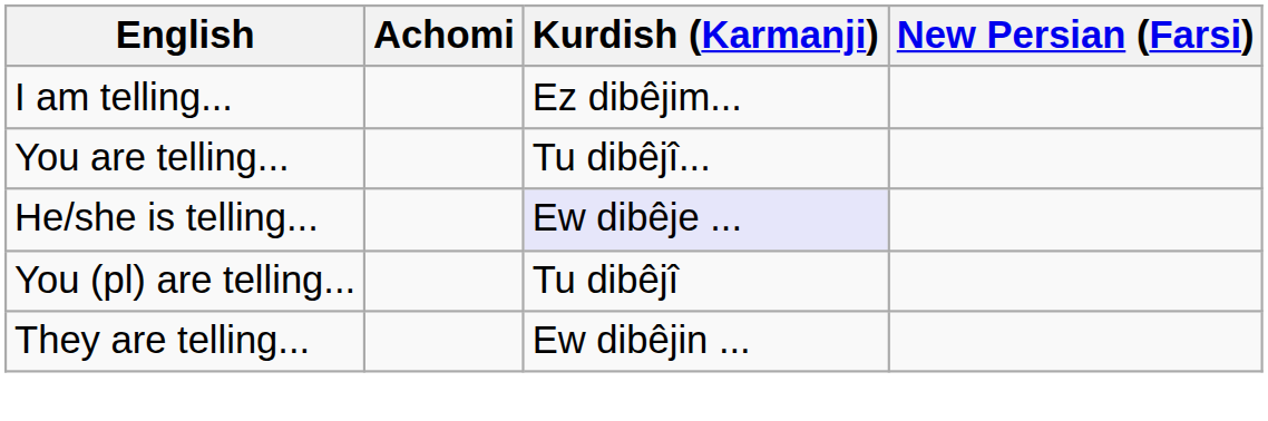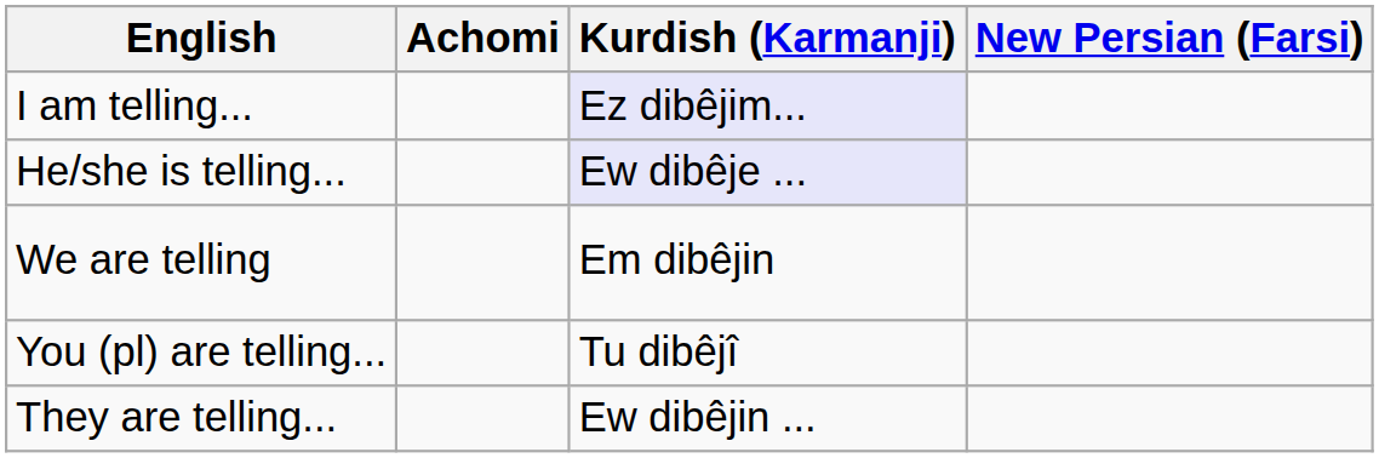I am telling... | Kurdish (Karmanji): no background -> lavender background
- row: You are telling... | Tu dibêjî...
+ row: We are telling | Em dibêjin
